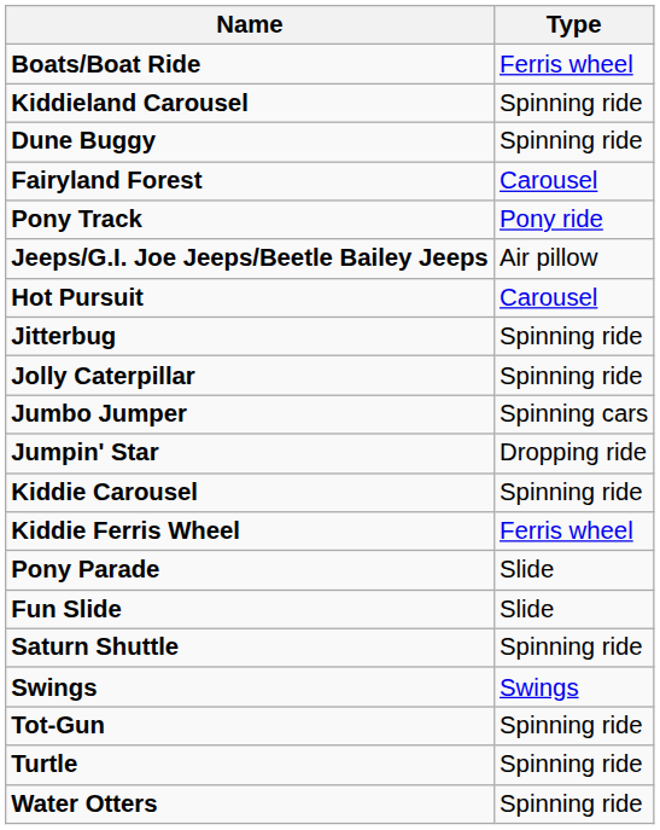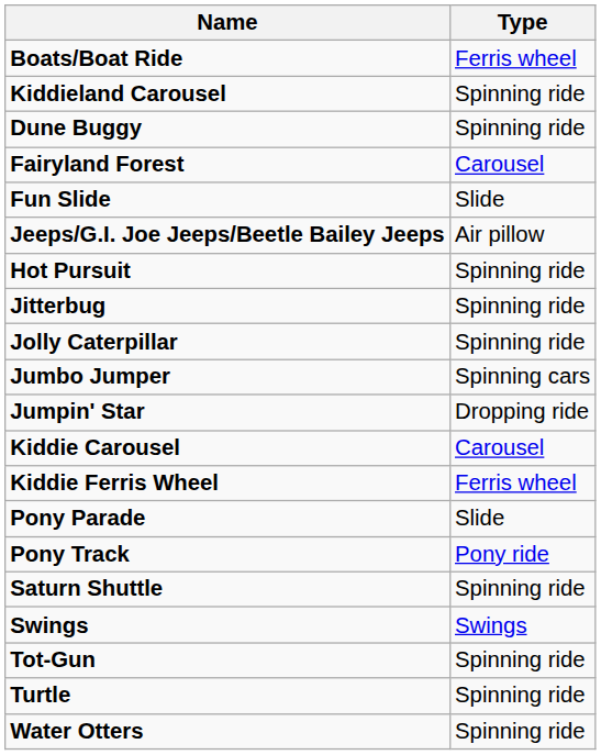rows swapped: Fun Slide <-> Pony Track
Hot Pursuit | Type: Carousel -> Spinning ride
Kiddie Carousel | Type: Spinning ride -> Carousel
